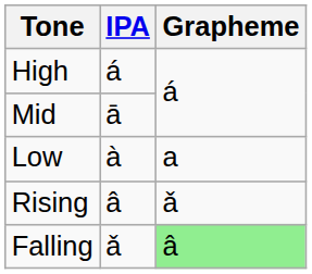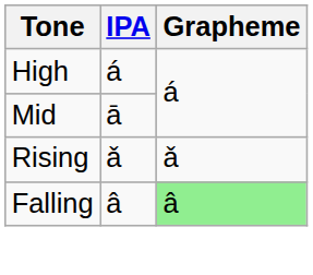- row: Low | à | a
Rising | IPA: â -> ǎ
Falling | IPA: ǎ -> â
